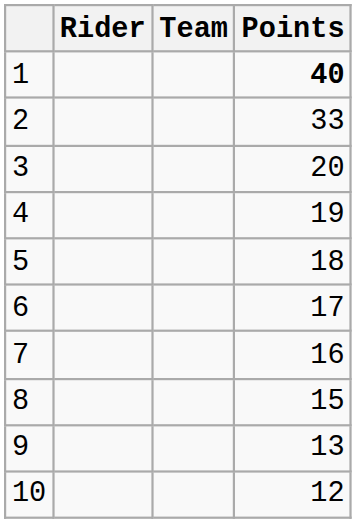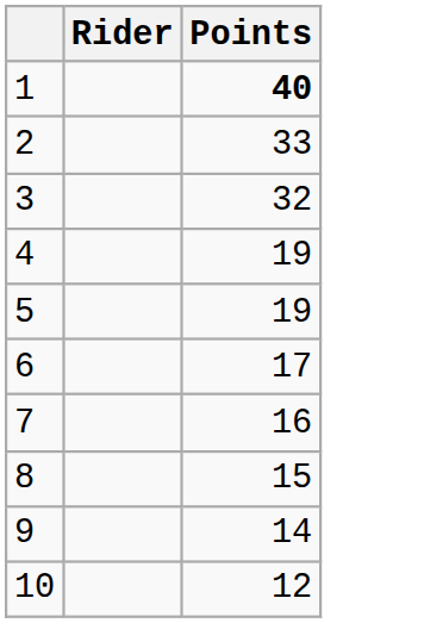- column: Team
3 | Points: 20 -> 32
5 | Points: 18 -> 19
9 | Points: 13 -> 14
